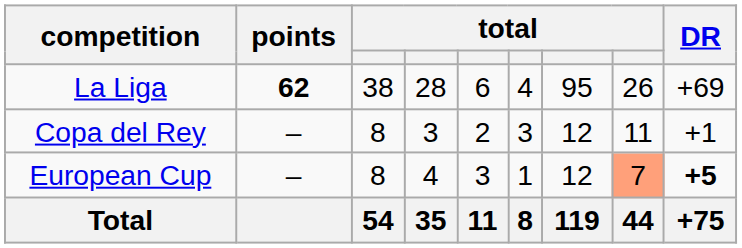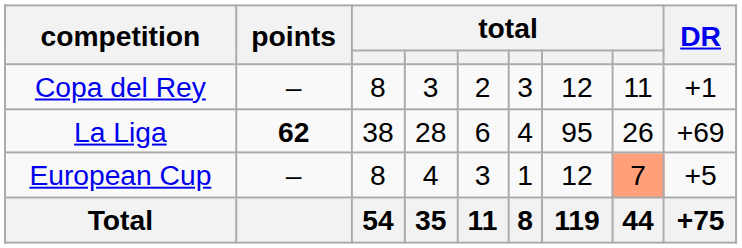rows swapped: La Liga <-> Copa del Rey
European Cup | DR: bold -> normal
